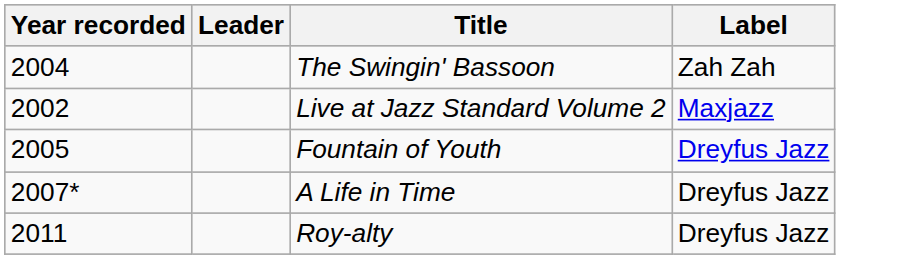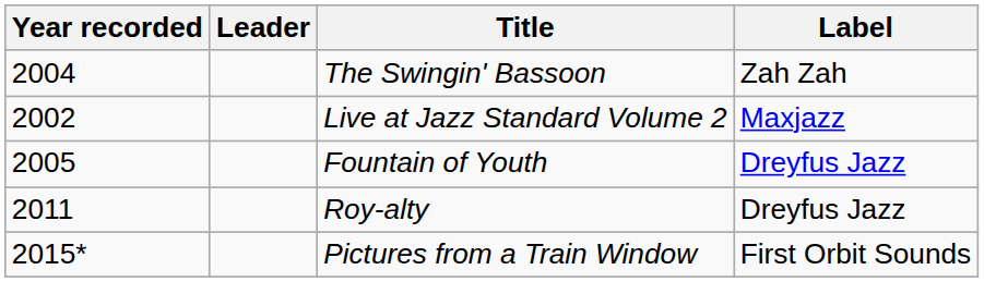- row: 2007* | A Life in Time | Dreyfus Jazz
+ row: 2015* | Pictures from a Train Window | First Orbit Sounds
